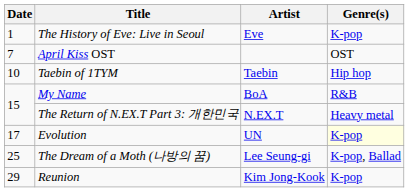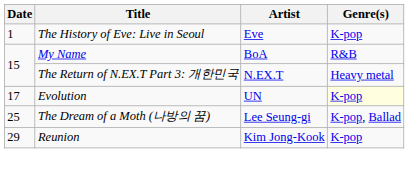- row: 7 | April Kiss OST | OST
- row: 10 | Taebin of 1TYM | Taebin | Hip hop
